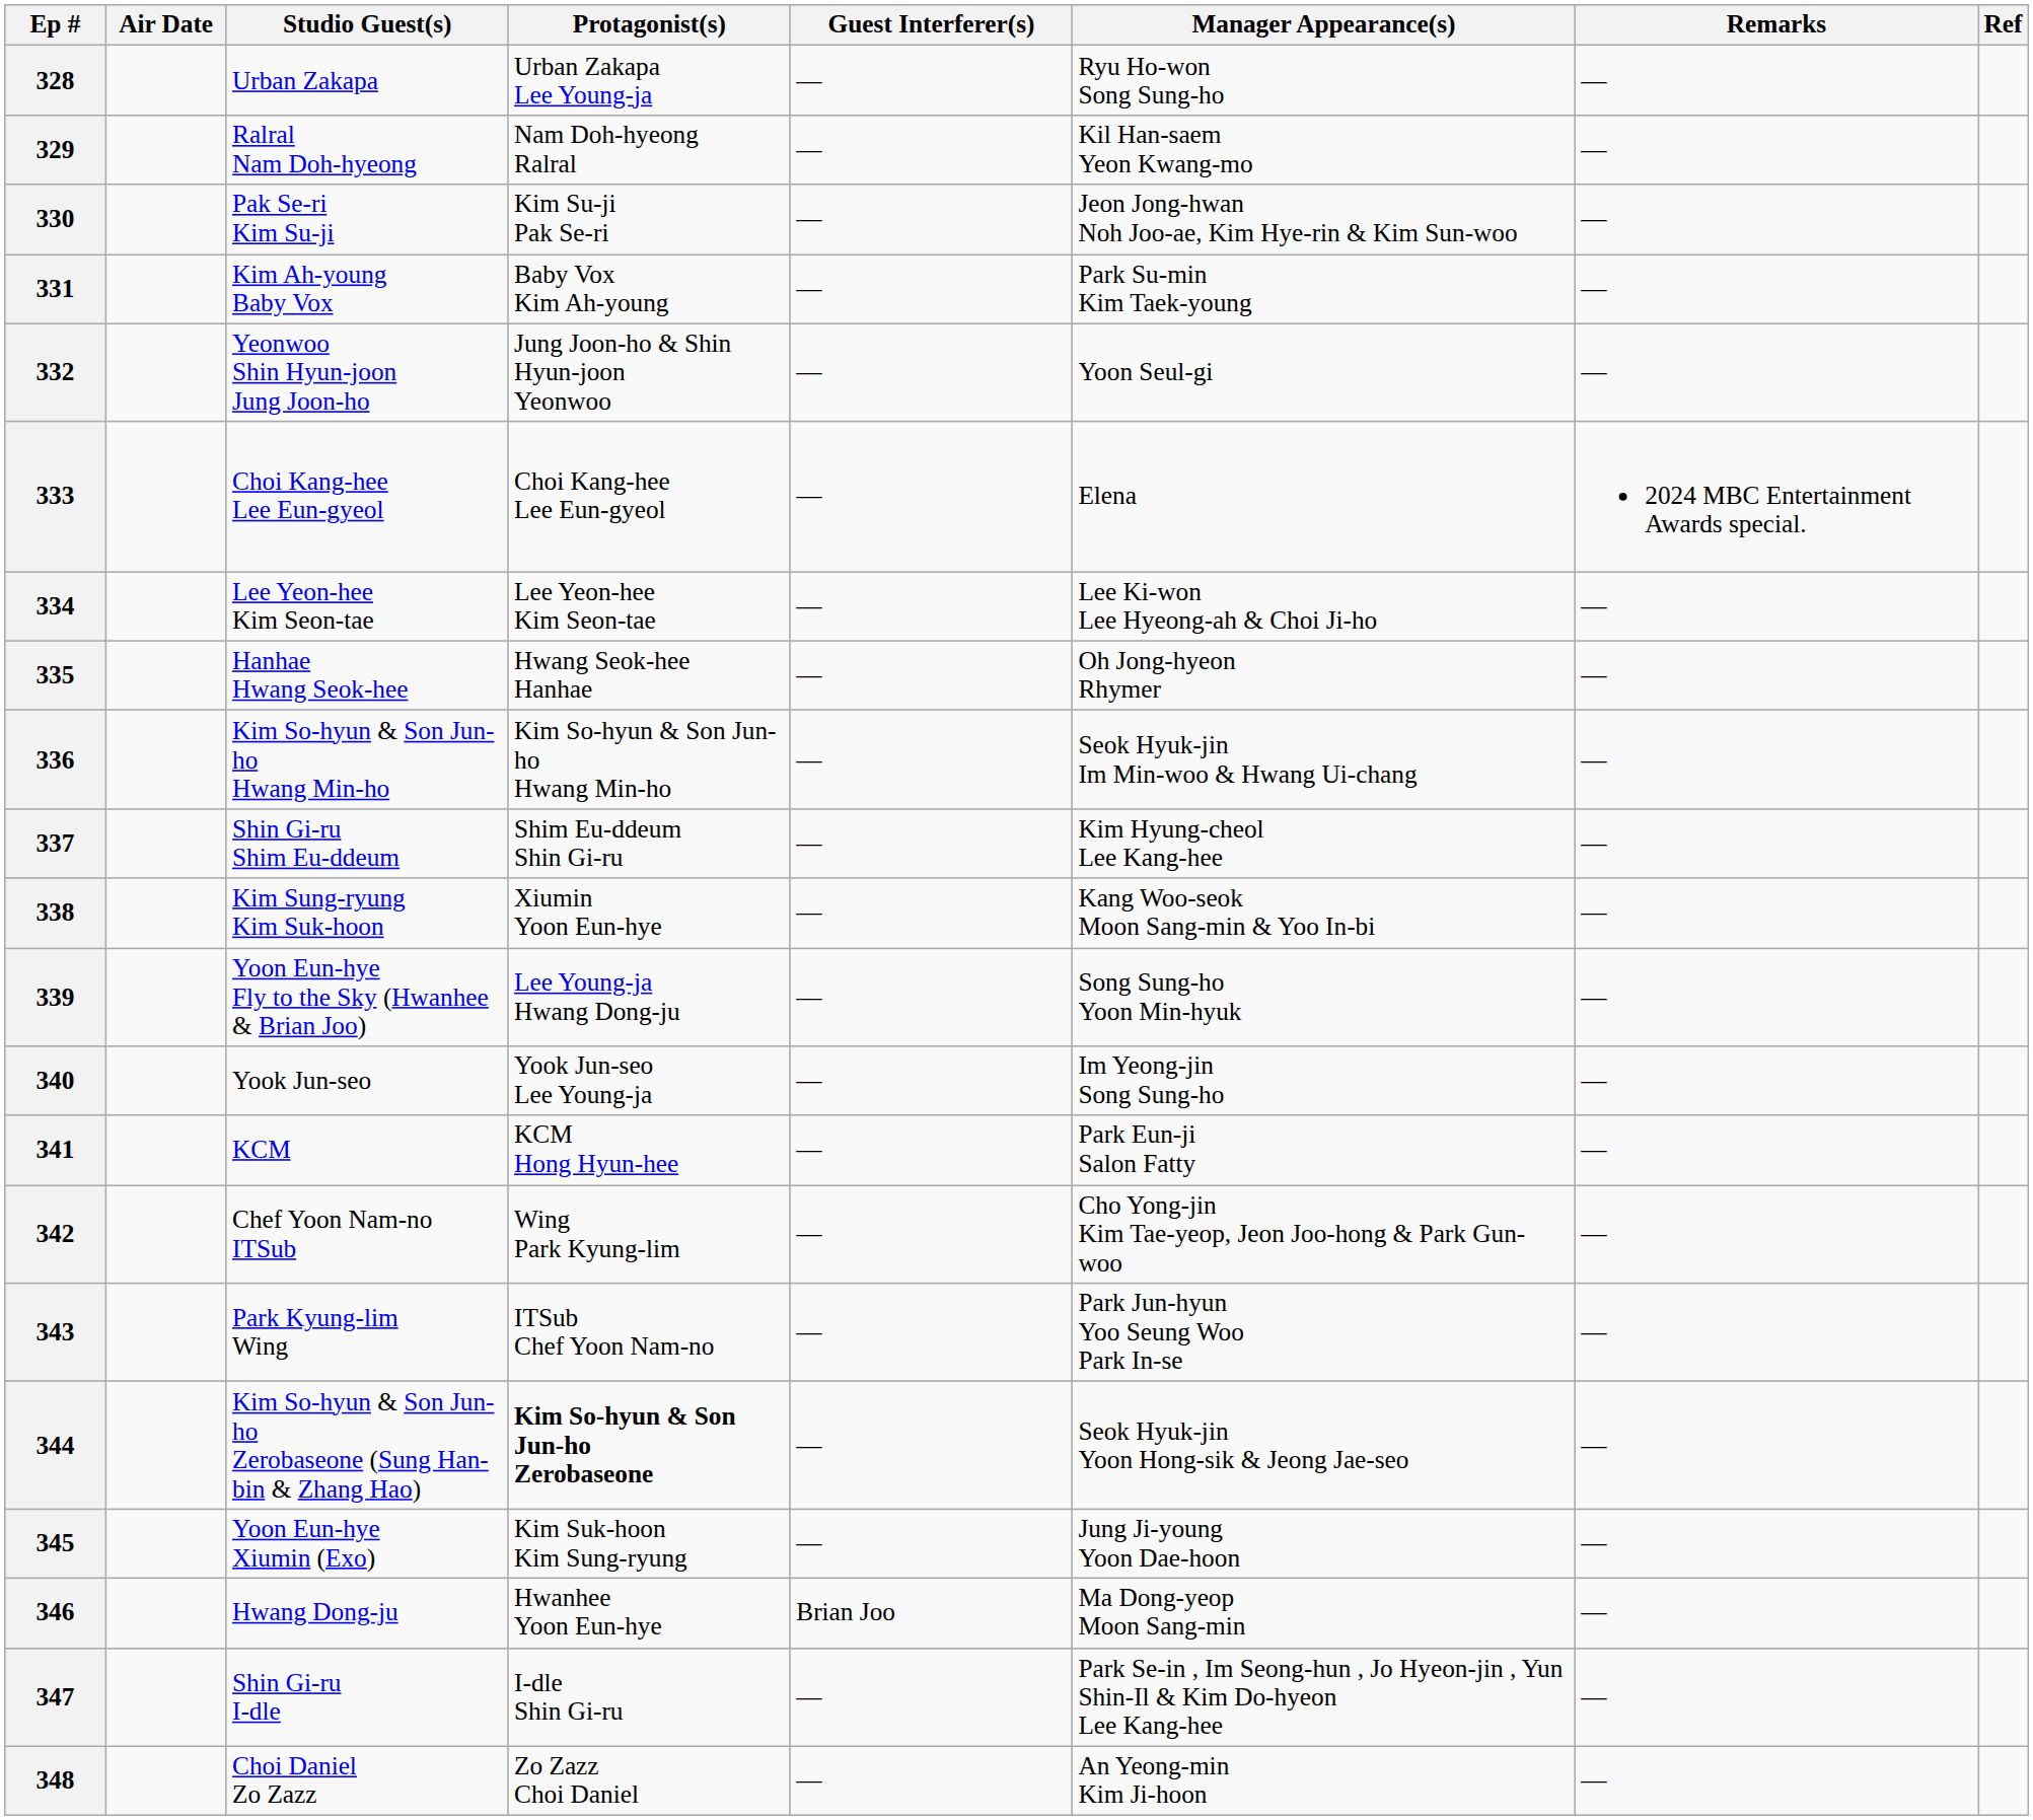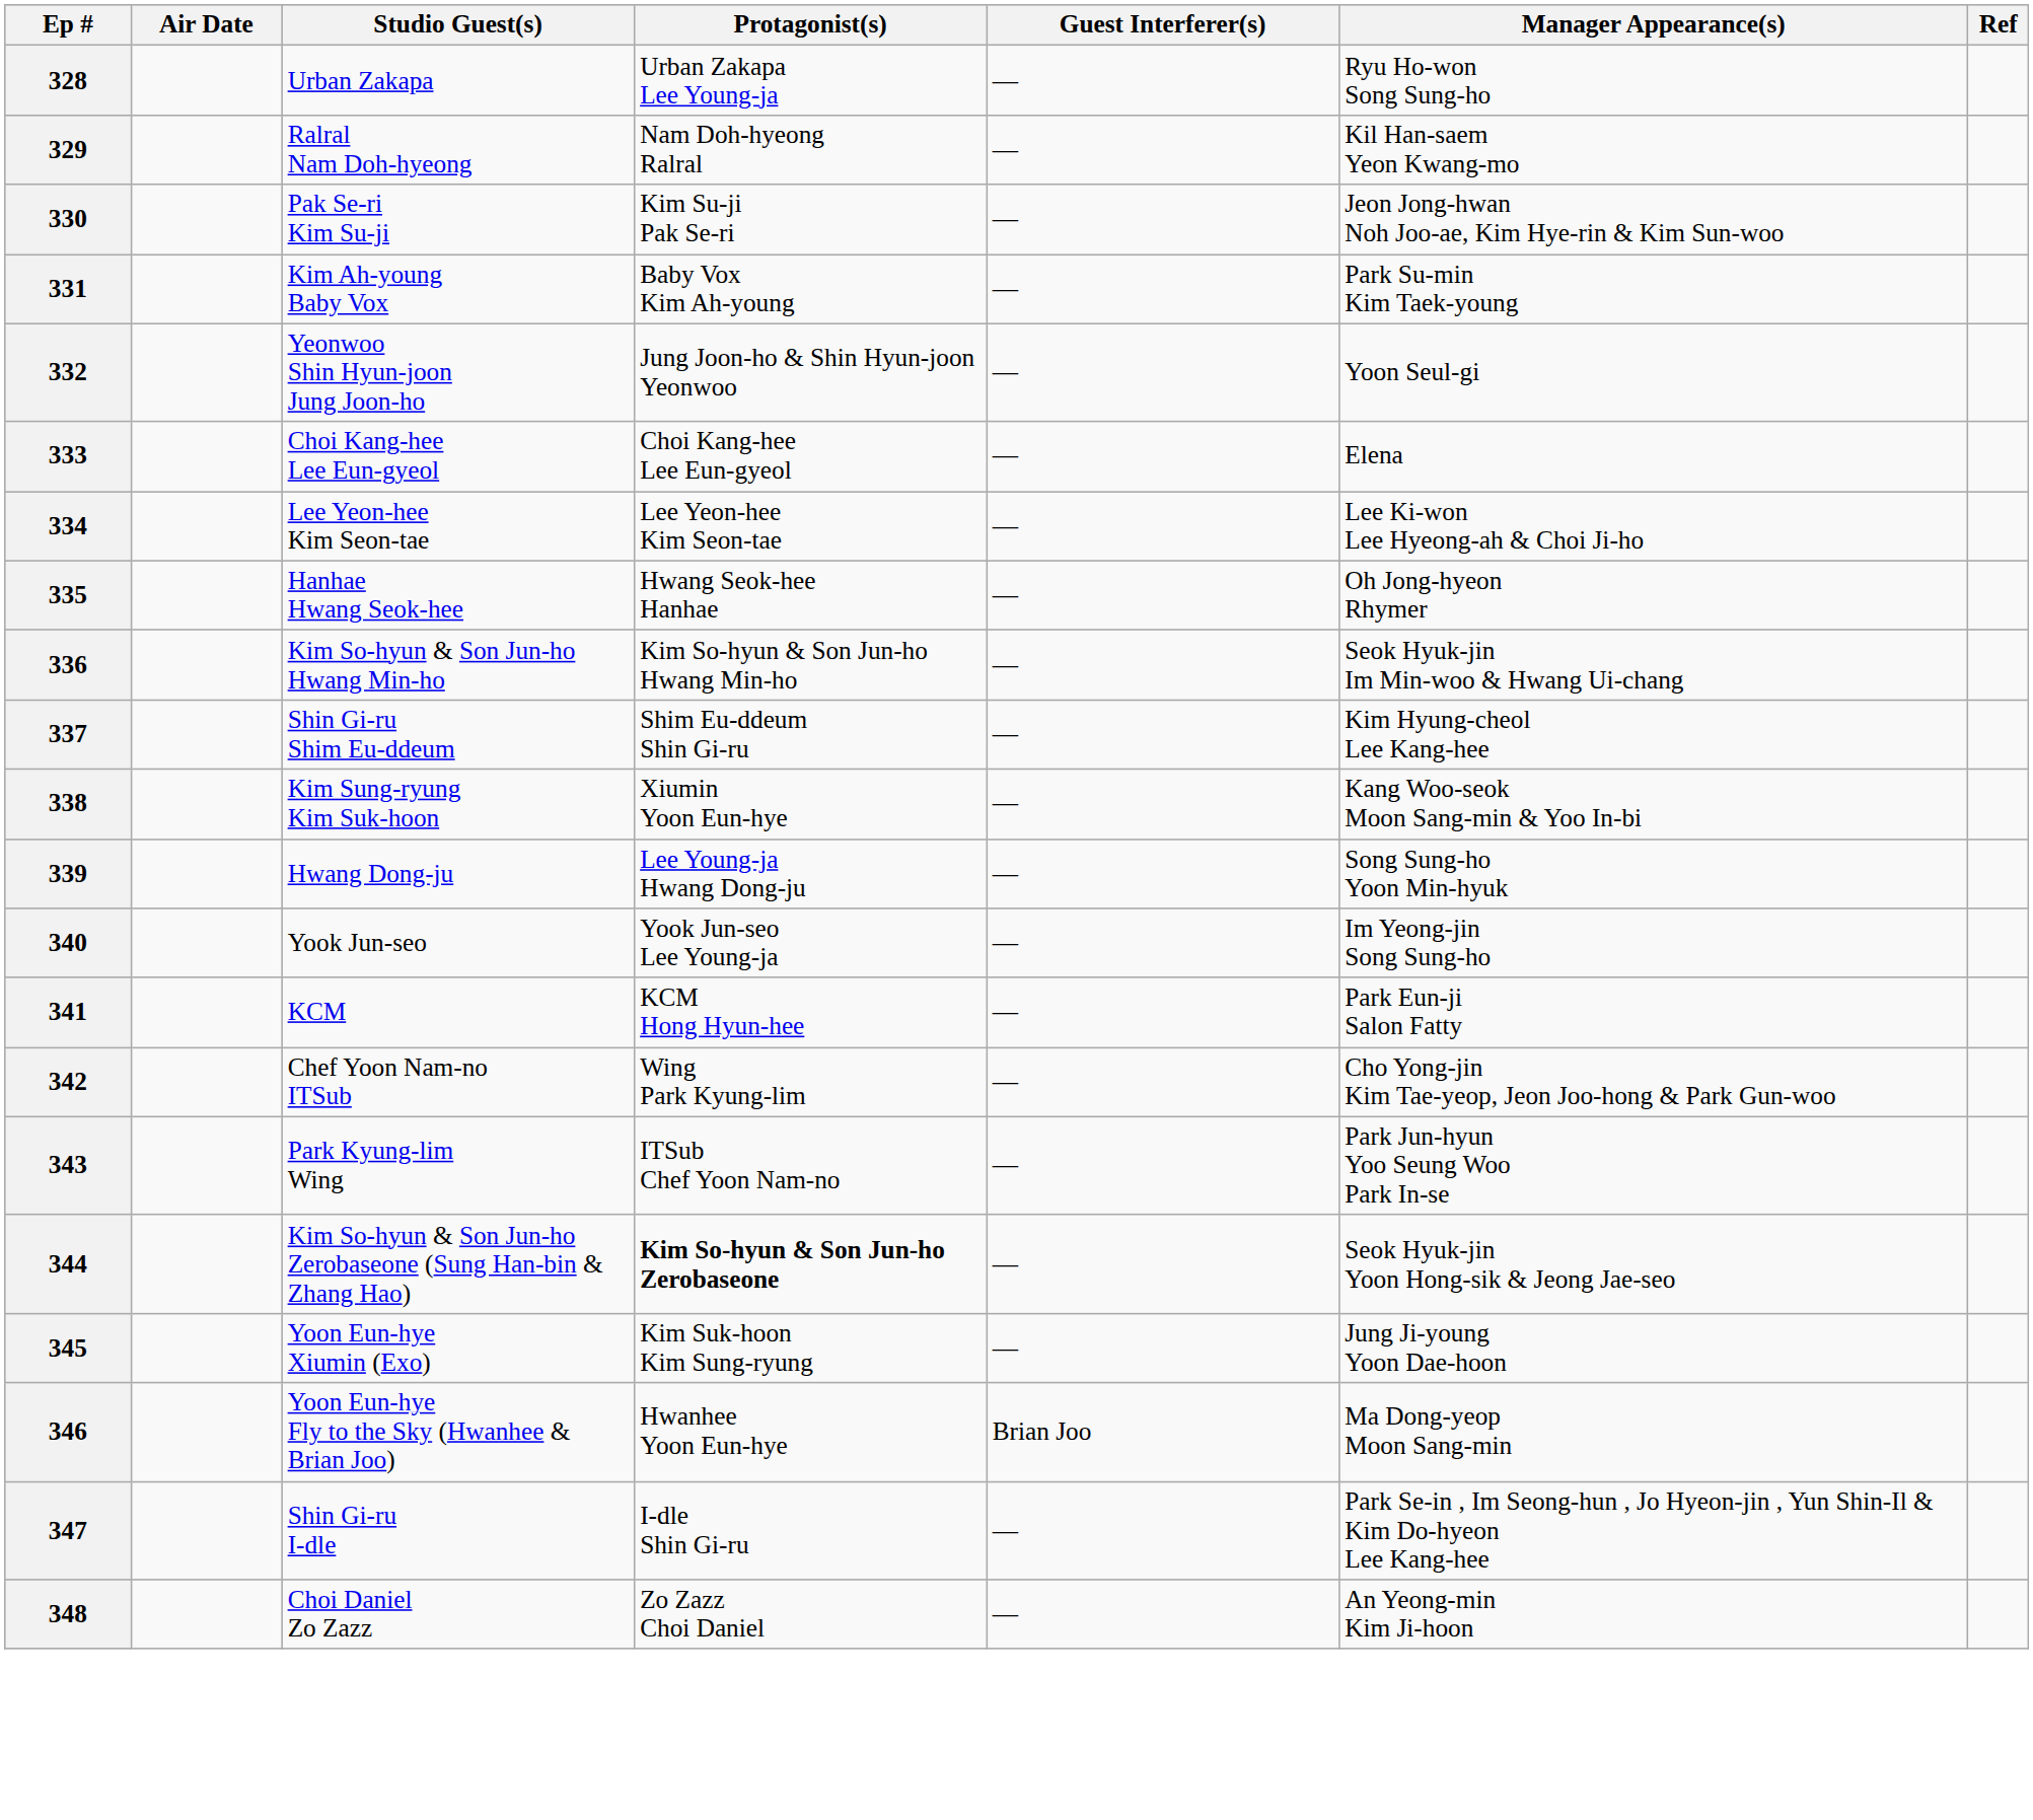- column: Remarks | — | — | — | — | — | 2024 MBC Entertainment Awards special. | — | — | — | — | — | — | — | — | — | — | — | — | — | — | —
339 | Studio Guest(s): Yoon Eun-hye Fly to the Sky (Hwanhee & Brian Joo) -> Hwang Dong-ju
346 | Studio Guest(s): Hwang Dong-ju -> Yoon Eun-hye Fly to the Sky (Hwanhee & Brian Joo)
